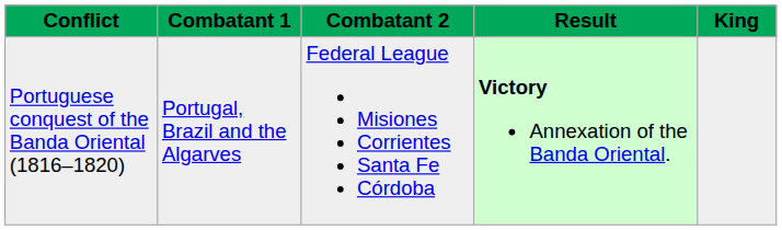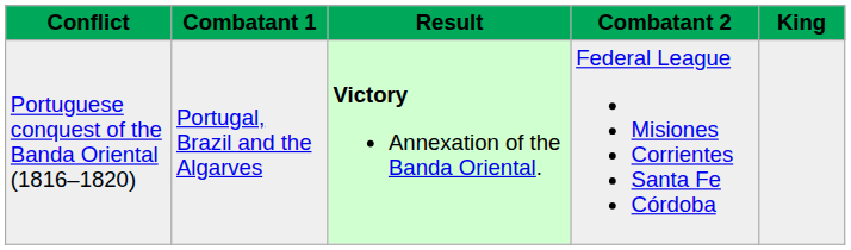columns swapped: Combatant 2 <-> Result
